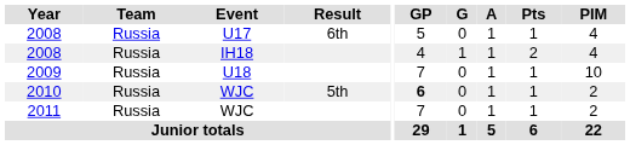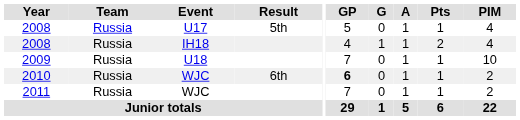2008 / U17 | Result: 6th -> 5th
2010 | Result: 5th -> 6th
